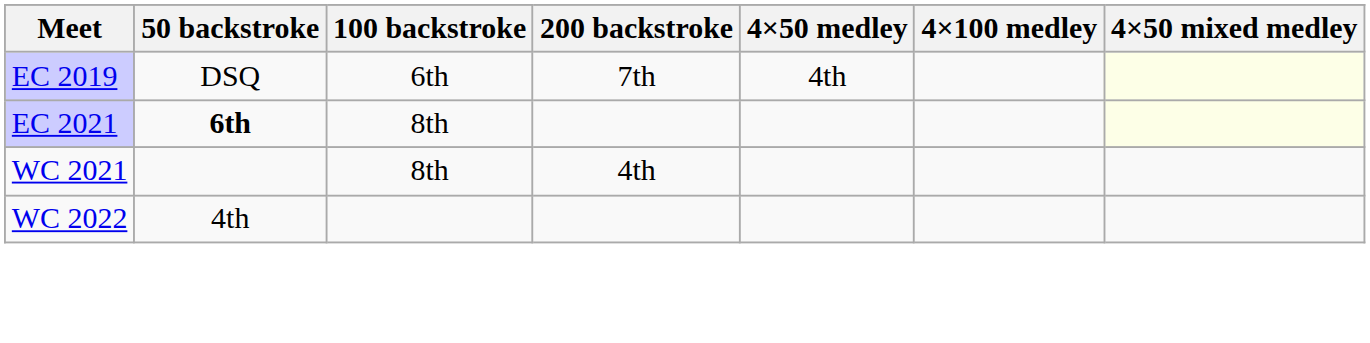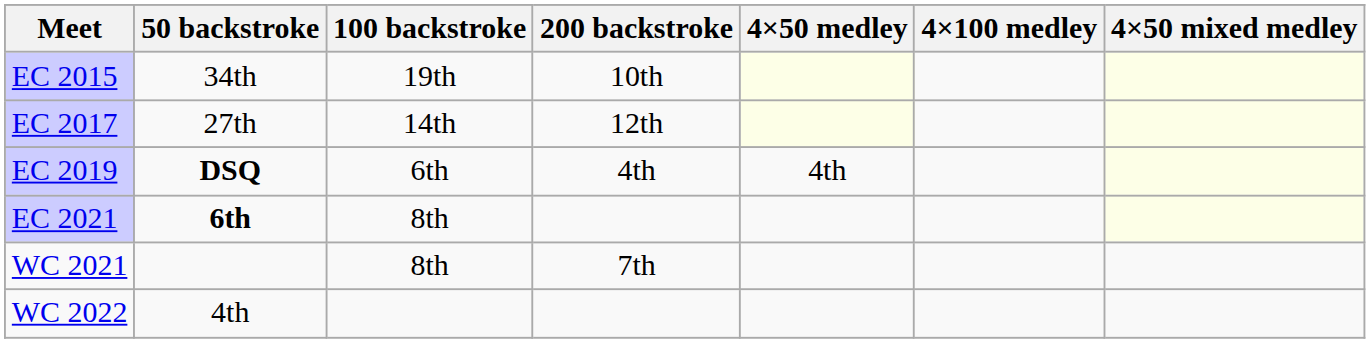+ row: EC 2015 | 34th | 19th | 10th
+ row: EC 2017 | 27th | 14th | 12th
EC 2019 | 50 backstroke: normal -> bold
EC 2019 | 200 backstroke: 7th -> 4th
WC 2021 | 200 backstroke: 4th -> 7th
